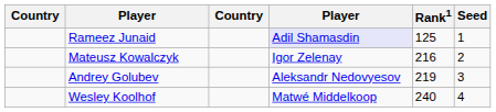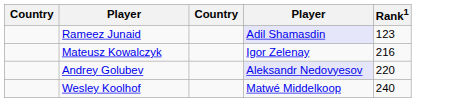- column: Seed | 1 | 2 | 3 | 4
Rameez Junaid | Rank1: 125 -> 123
Andrey Golubev | column 4: no background -> lavender background
Andrey Golubev | Rank1: 219 -> 220
